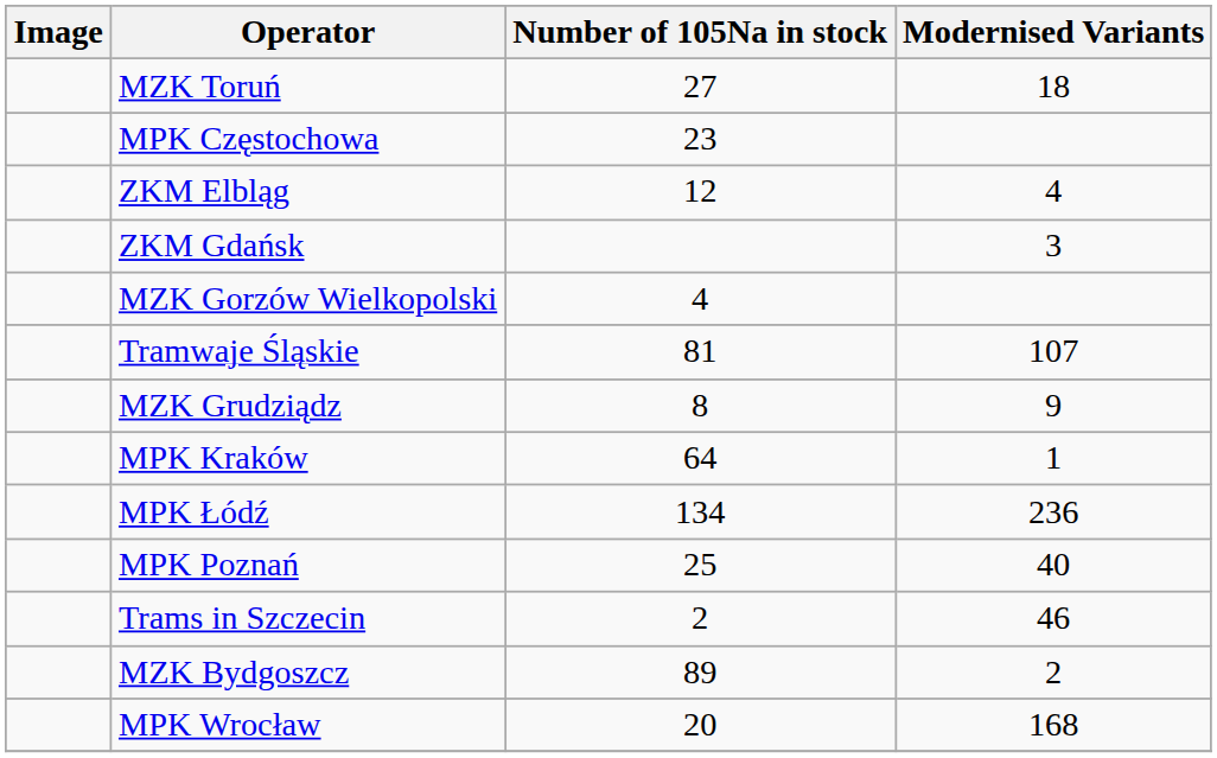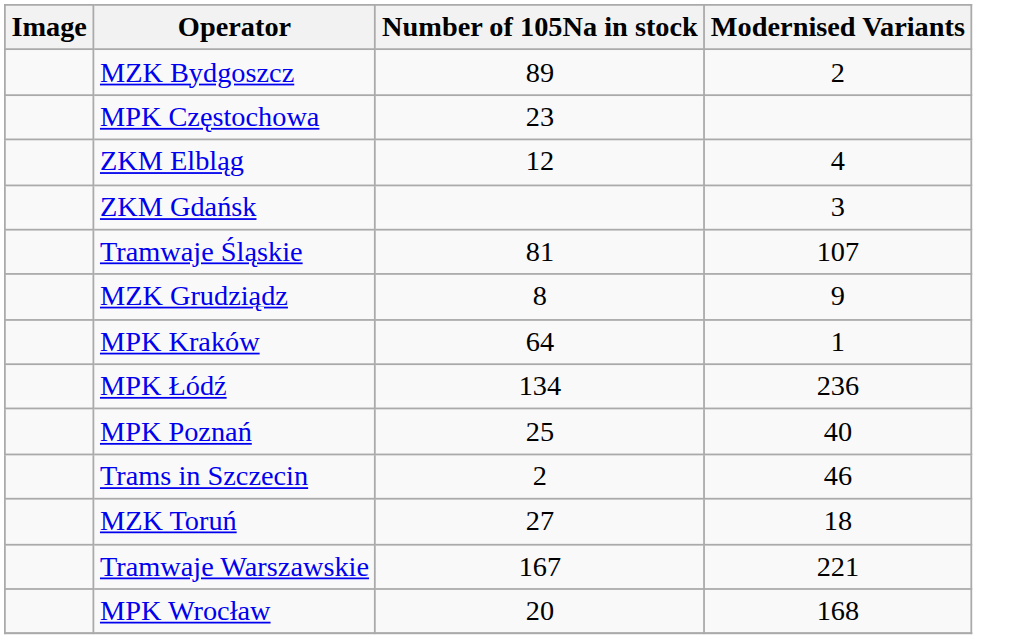rows swapped: MZK Bydgoszcz <-> MZK Toruń
- row: MZK Gorzów Wielkopolski | 4
+ row: Tramwaje Warszawskie | 167 | 221
